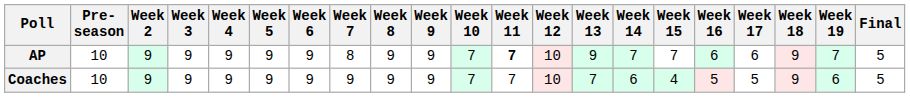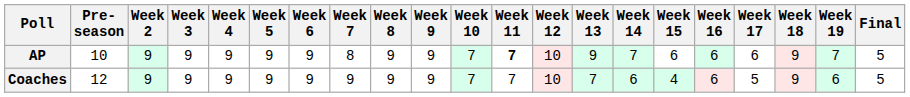AP | Week 15: 7 -> 6
Coaches | Pre- season: 10 -> 12
Coaches | Week 16: 5 -> 6
